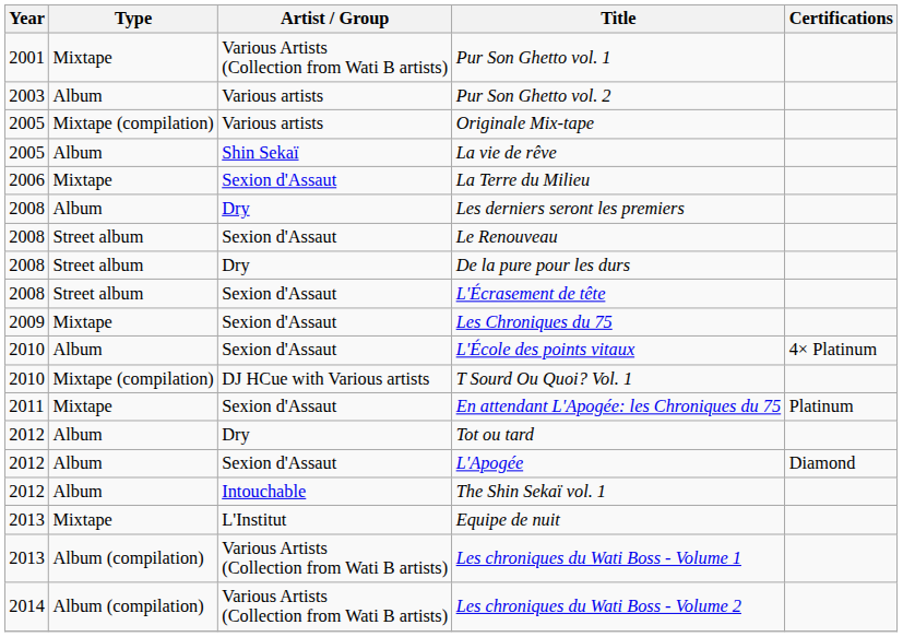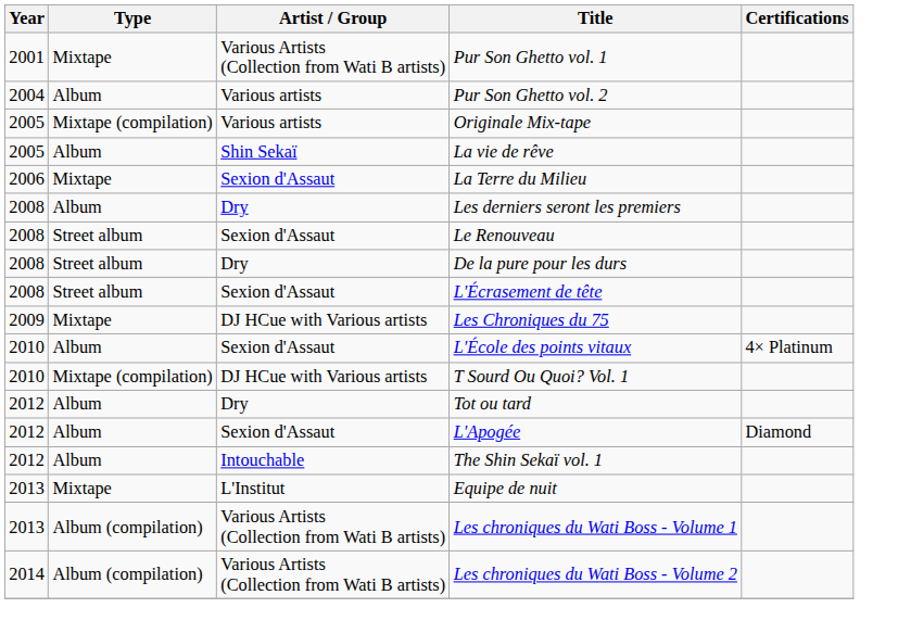Pur Son Ghetto vol. 2 | Year: 2003 -> 2004
Les Chroniques du 75 | Artist / Group: Sexion d'Assaut -> DJ HCue with Various artists
- row: 2011 | Mixtape | Sexion d'Assaut | En attendant L'Apogée: les Chroniques du 75 | Platinum
